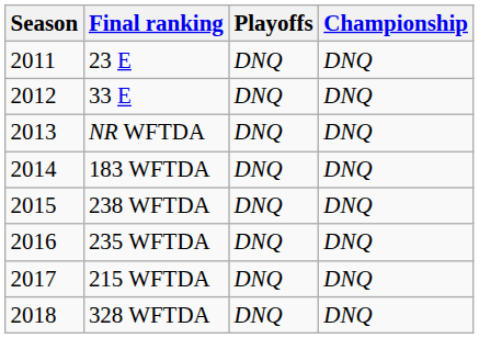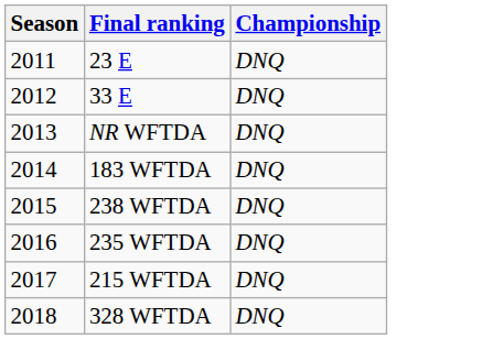- column: Playoffs | DNQ | DNQ | DNQ | DNQ | DNQ | DNQ | DNQ | DNQ
